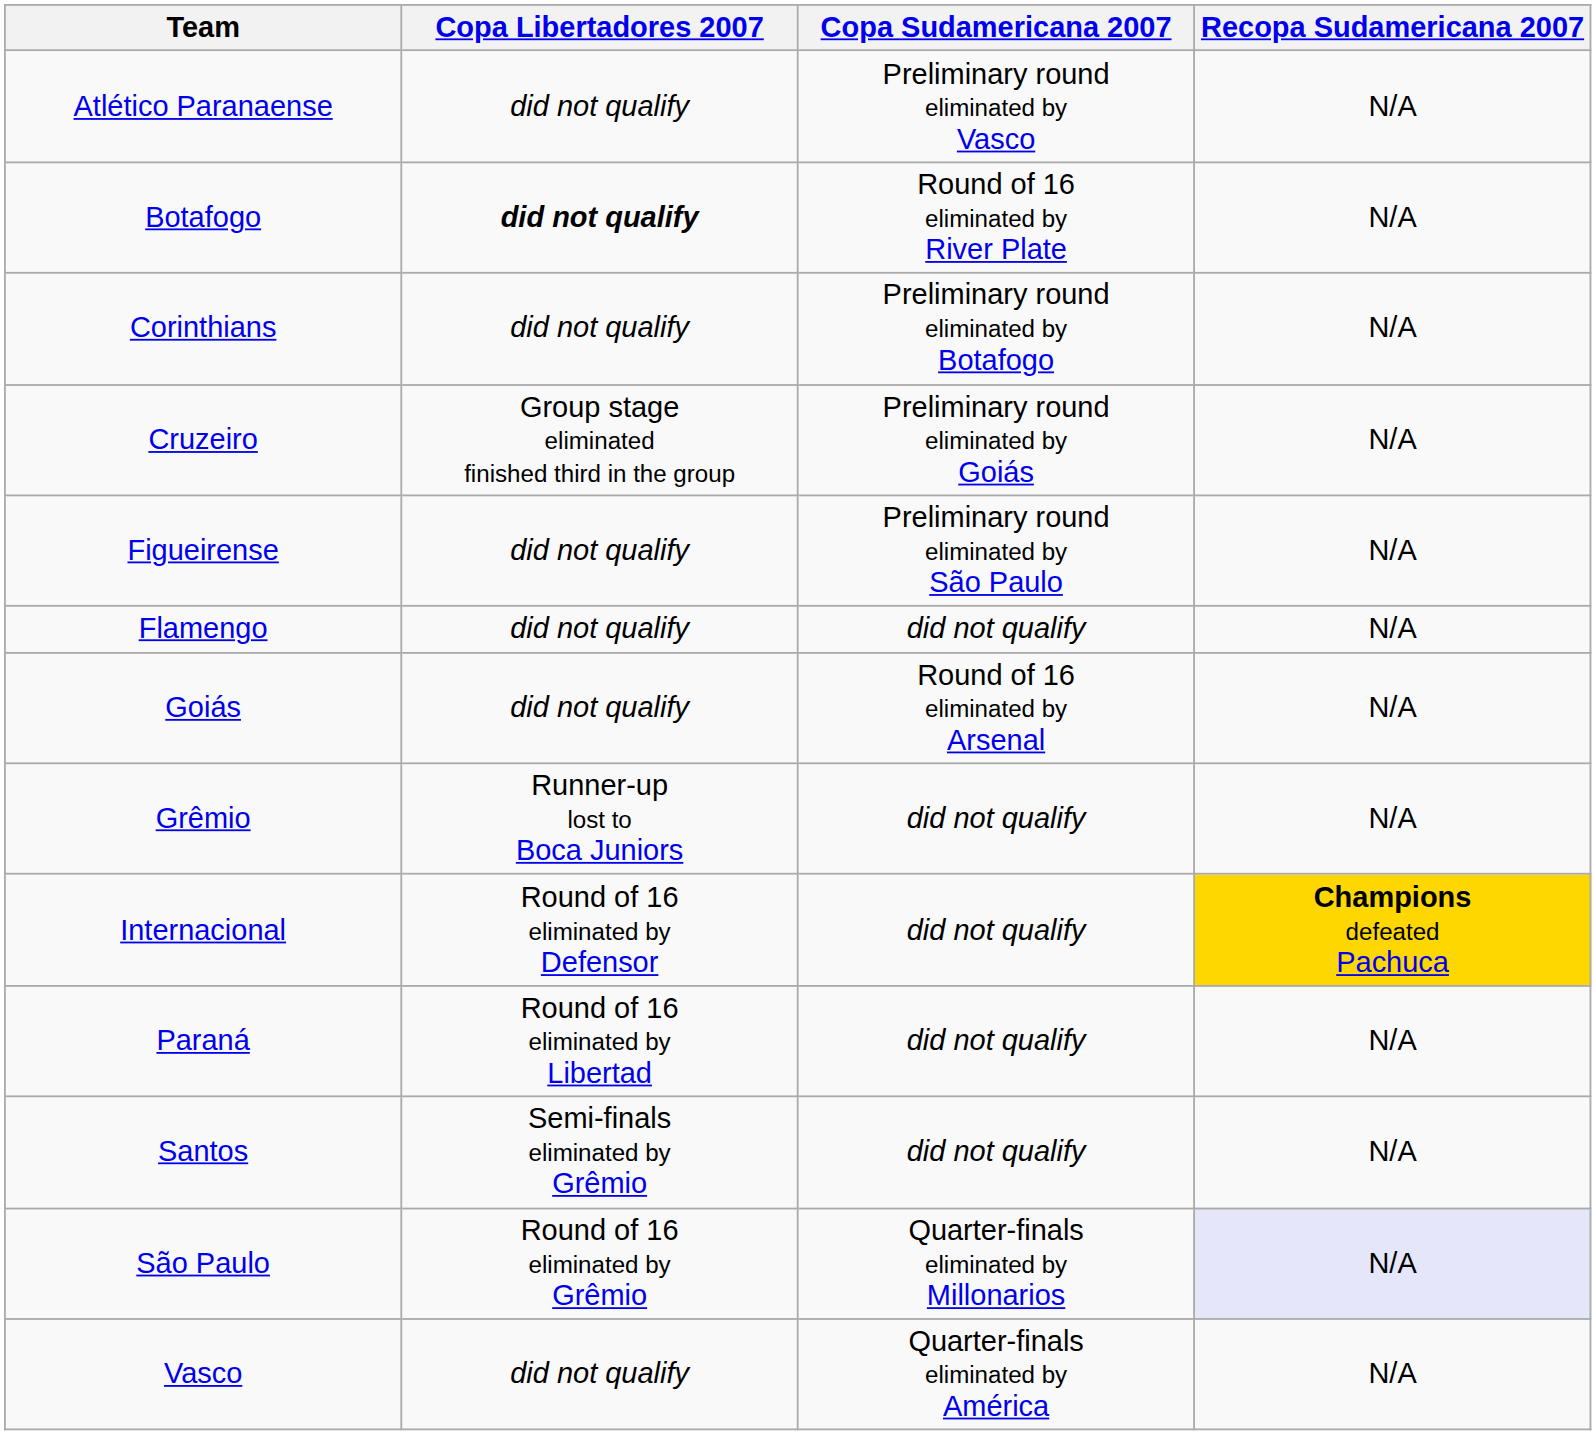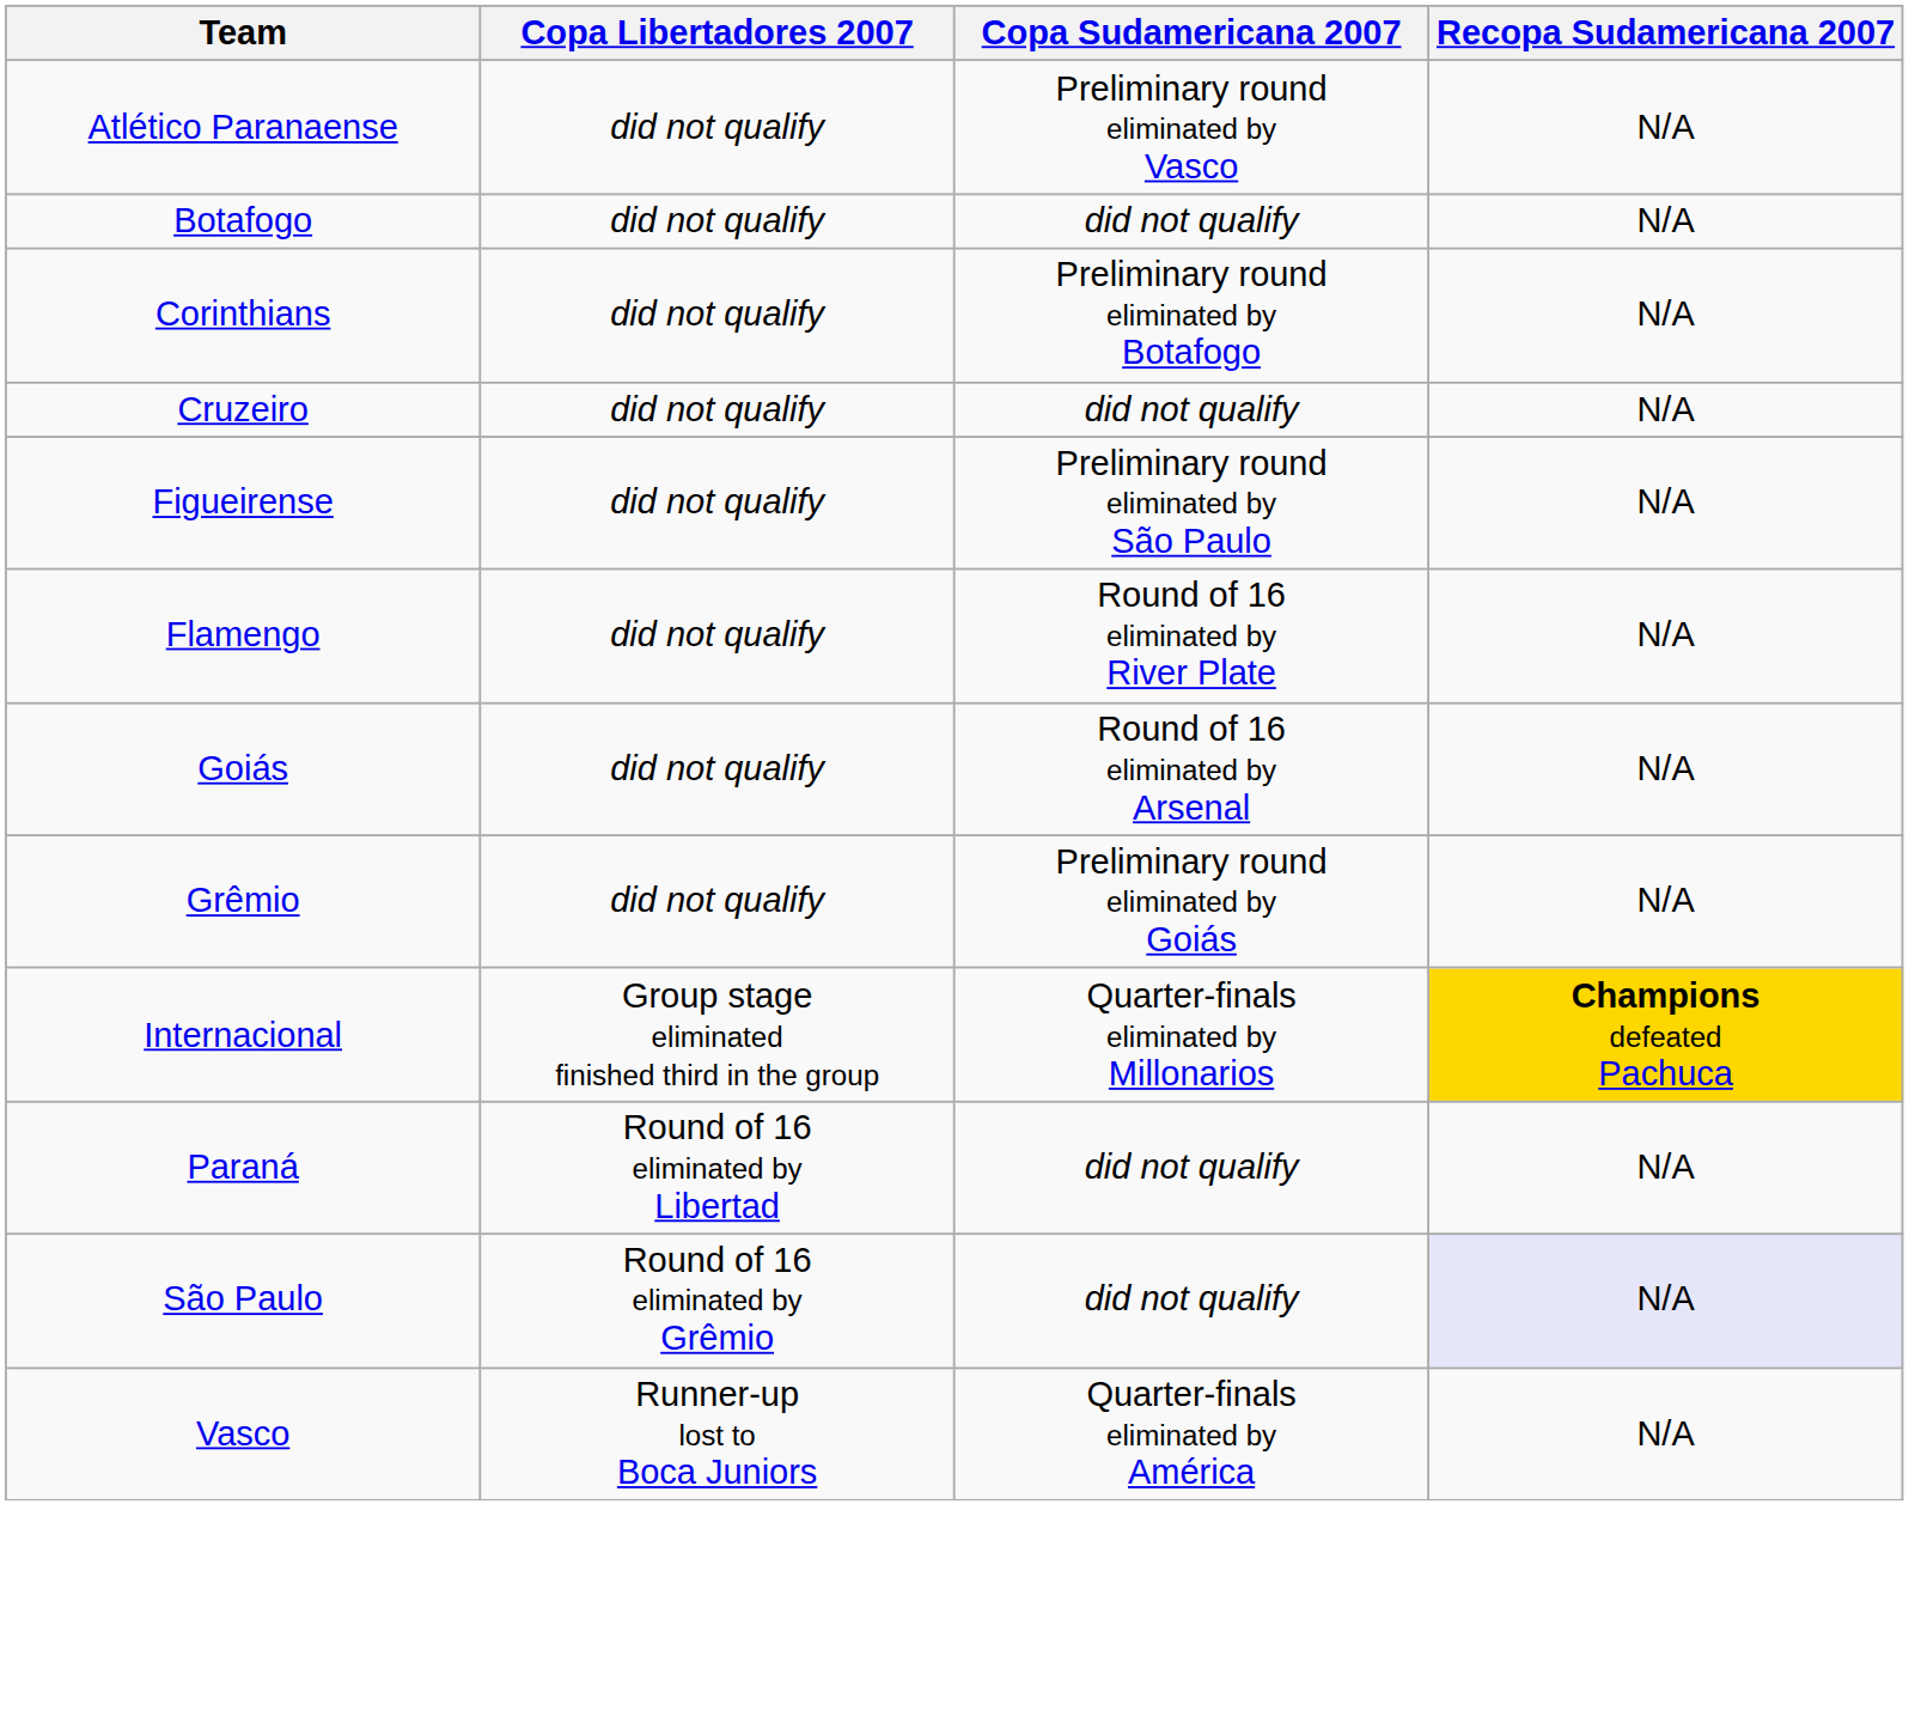Botafogo | Copa Libertadores 2007: bold -> normal
Botafogo | Copa Sudamericana 2007: Round of 16 eliminated by River Plate -> did not qualify
Cruzeiro | Copa Libertadores 2007: Group stage eliminated finished third in the group -> did not qualify
Cruzeiro | Copa Sudamericana 2007: Preliminary round eliminated by Goiás -> did not qualify
Flamengo | Copa Sudamericana 2007: did not qualify -> Round of 16 eliminated by River Plate
Grêmio | Copa Libertadores 2007: Runner-up lost to Boca Juniors -> did not qualify
Grêmio | Copa Sudamericana 2007: did not qualify -> Preliminary round eliminated by Goiás
Internacional | Copa Libertadores 2007: Round of 16 eliminated by Defensor -> Group stage eliminated finished third in the group
Internacional | Copa Sudamericana 2007: did not qualify -> Quarter-finals eliminated by Millonarios
- row: Santos | Semi-finals eliminated by Grêmio | did not qualify | N/A
São Paulo | Copa Sudamericana 2007: Quarter-finals eliminated by Millonarios -> did not qualify
Vasco | Copa Libertadores 2007: did not qualify -> Runner-up lost to Boca Juniors
